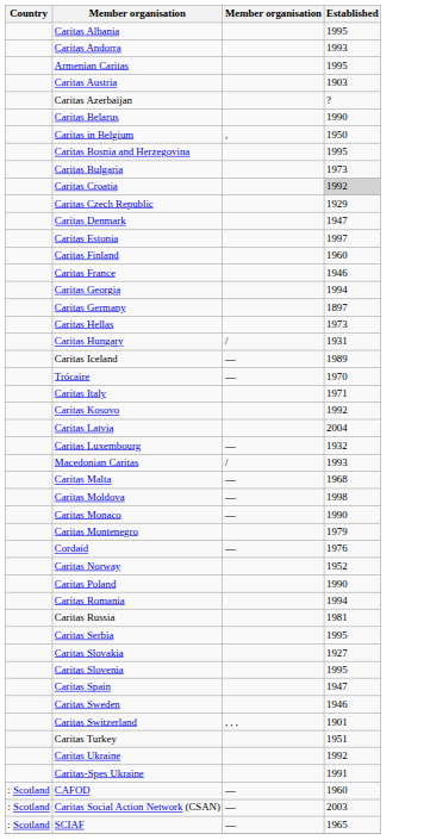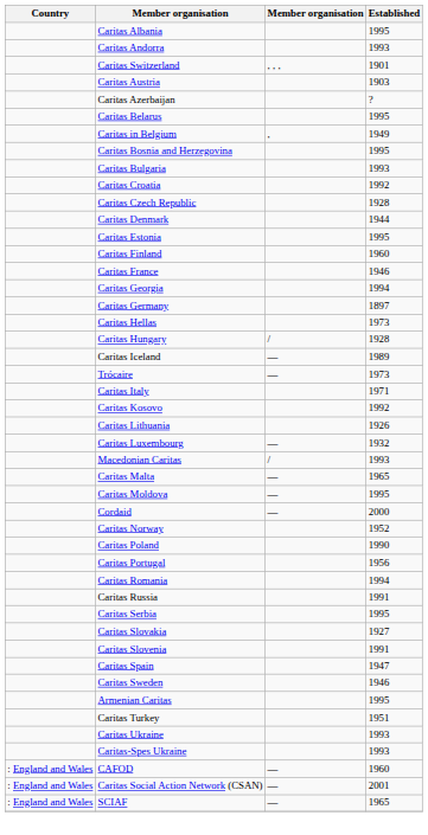rows swapped: Armenian Caritas <-> Caritas Switzerland
Caritas Belarus | Established: 1990 -> 1995
Caritas in Belgium | Established: 1950 -> 1949
Caritas Bulgaria | Established: 1973 -> 1993
Caritas Croatia | Established: lightgrey background -> no background
Caritas Czech Republic | Established: 1929 -> 1928
Caritas Denmark | Established: 1947 -> 1944
Caritas Estonia | Established: 1997 -> 1995
Caritas Hungary | Established: 1931 -> 1928
Trócaire | Established: 1970 -> 1973
- row: Caritas Latvia | 2004
+ row: Caritas Lithuania | 1926
Caritas Malta | Established: 1968 -> 1965
Caritas Moldova | Established: 1998 -> 1995
- row: Caritas Monaco | — | 1990
- row: Caritas Montenegro | 1979
Cordaid | Established: 1976 -> 2000
+ row: Caritas Portugal | 1956
Caritas Russia | Established: 1981 -> 1991
Caritas Slovenia | Established: 1995 -> 1991
Caritas Ukraine | Established: 1992 -> 1993
Caritas-Spes Ukraine | Established: 1991 -> 1993
CAFOD | Country: : Scotland -> : England and Wales
Caritas Social Action Network (CSAN) | Country: : Scotland -> : England and Wales
Caritas Social Action Network (CSAN) | Established: 2003 -> 2001
SCIAF | Country: : Scotland -> : England and Wales
